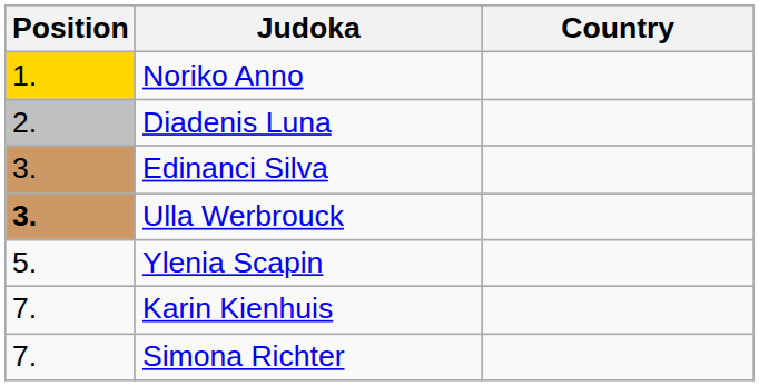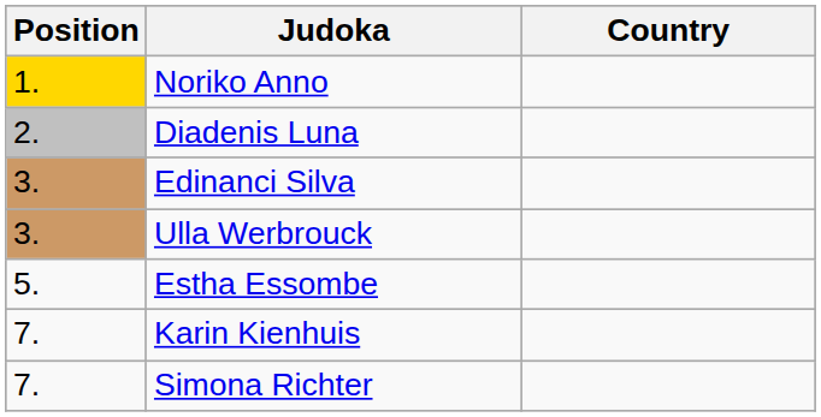Ulla Werbrouck | Position: bold -> normal
+ row: 5. | Estha Essombe
- row: 5. | Ylenia Scapin
